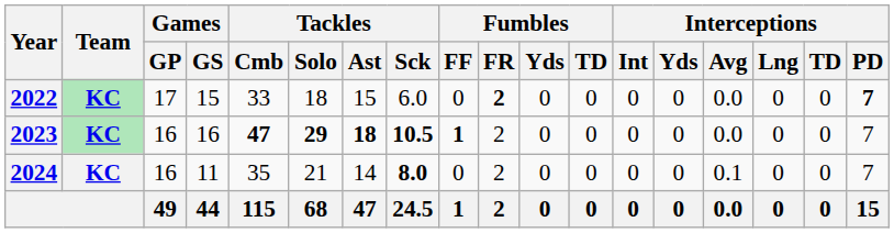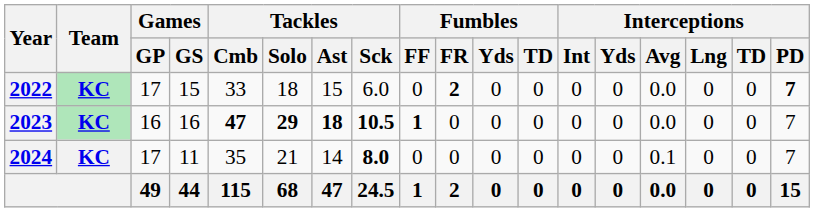2023 | Fumbles / FR: 2 -> 0
2024 | Games / GP: 16 -> 17
2024 | Fumbles / FR: 2 -> 0
